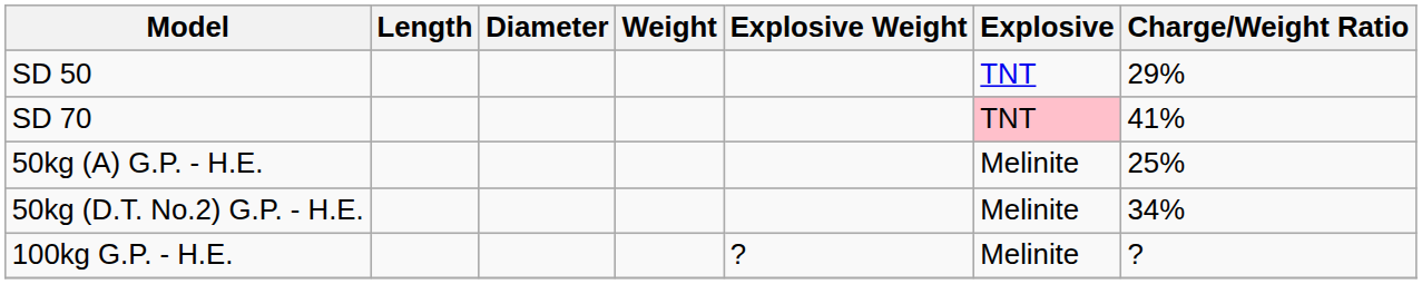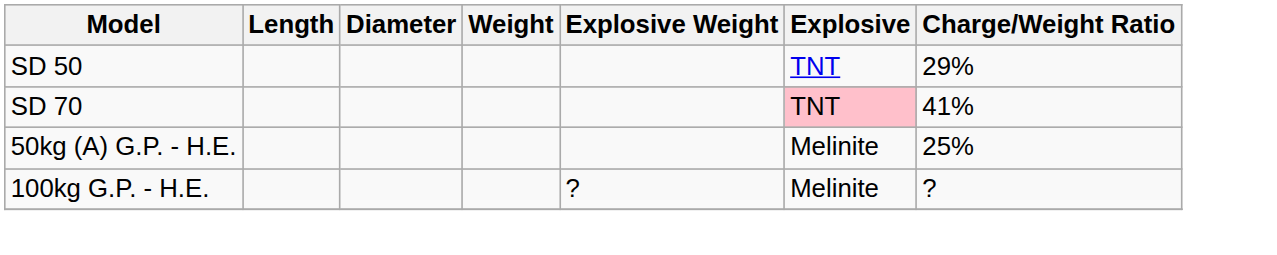- row: 50kg (D.T. No.2) G.P. - H.E. | Melinite | 34%
